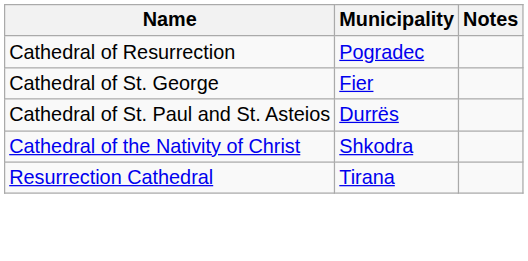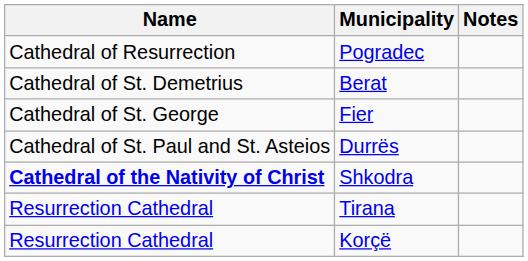+ row: Cathedral of St. Demetrius | Berat
Shkodra | Name: normal -> bold
+ row: Resurrection Cathedral | Korçë
